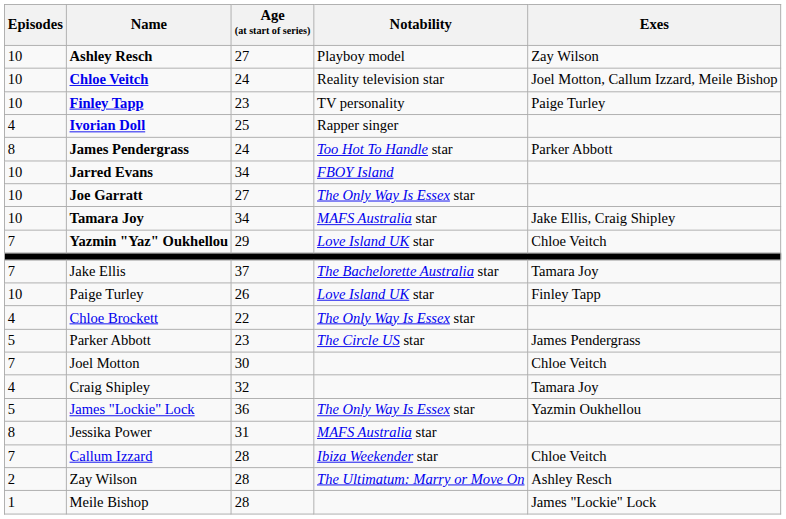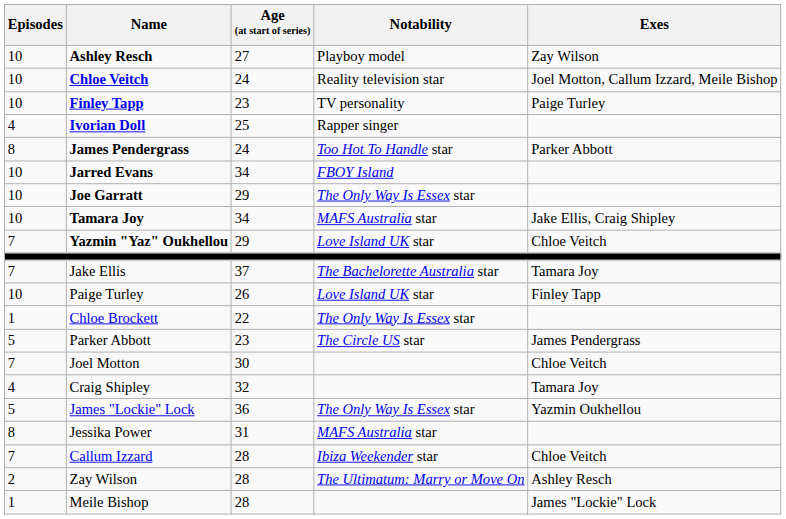Joe Garratt | Age (at start of series): 27 -> 29
Chloe Brockett | Episodes: 4 -> 1
